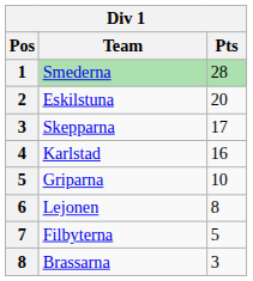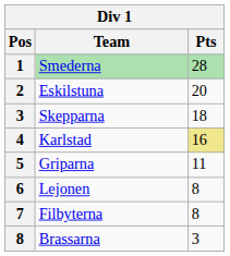Skepparna | Pts: 17 -> 18
Karlstad | Pts: no background -> khaki background
Griparna | Pts: 10 -> 11
Filbyterna | Pts: 5 -> 8
